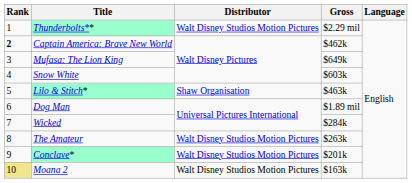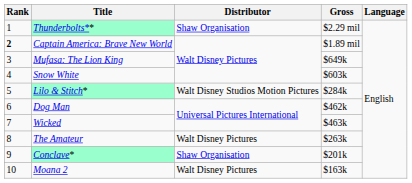Thunderbolts** | Distributor: Walt Disney Studios Motion Pictures -> Shaw Organisation
Captain America: Brave New World | Gross: $462k -> $1.89 mil
Lilo & Stitch* | Distributor: Shaw Organisation -> Walt Disney Studios Motion Pictures
Lilo & Stitch* | Gross: $463k -> $284k
Dog Man | Gross: $1.89 mil -> $462k
Wicked | Gross: $284k -> $463k
The Amateur | Distributor: Walt Disney Studios Motion Pictures -> Walt Disney Pictures
Conclave* | Distributor: Walt Disney Studios Motion Pictures -> Shaw Organisation
Moana 2 | Rank: khaki background -> no background
Moana 2 | Distributor: Walt Disney Studios Motion Pictures -> Walt Disney Pictures
